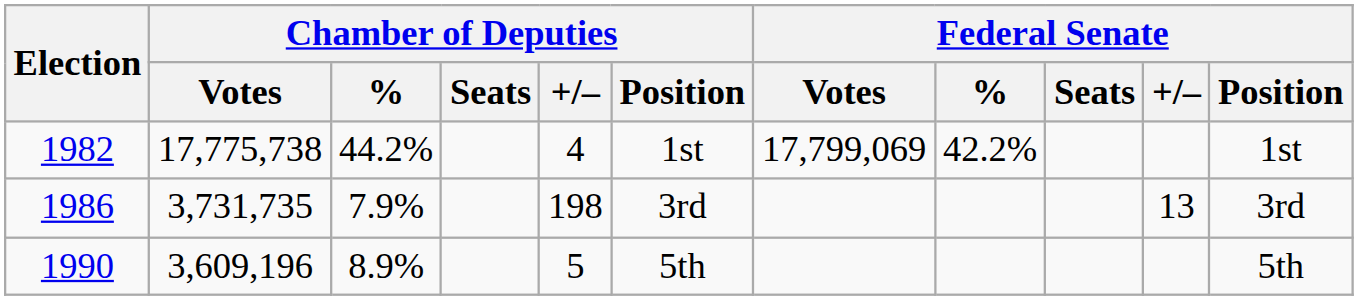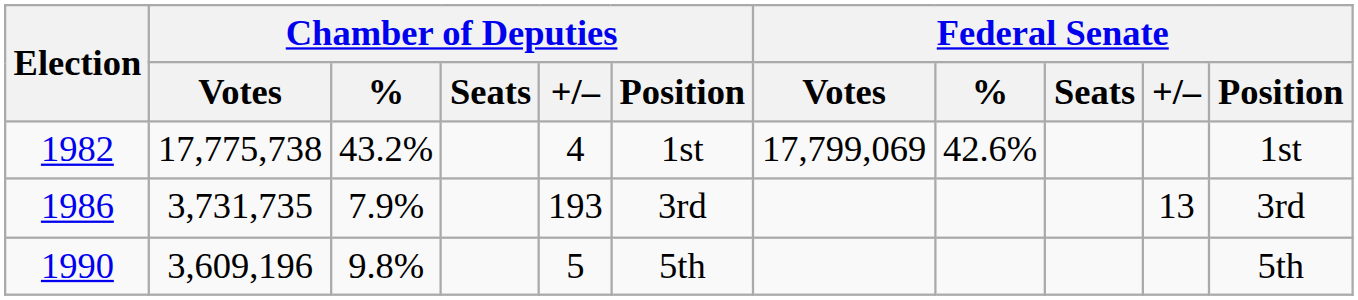1982 | Chamber of Deputies / %: 44.2% -> 43.2%
1982 | Federal Senate / %: 42.2% -> 42.6%
1986 | Chamber of Deputies / +/–: 198 -> 193
1990 | Chamber of Deputies / %: 8.9% -> 9.8%
